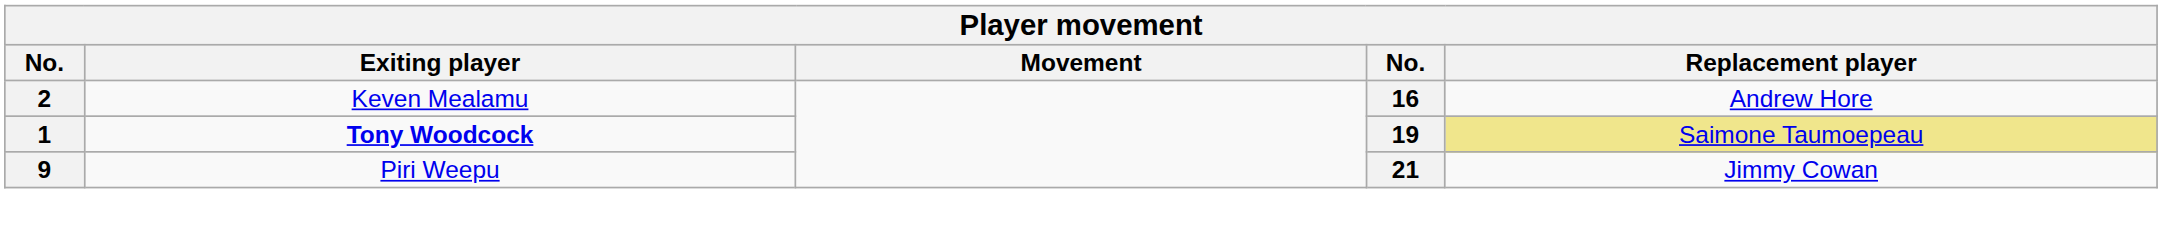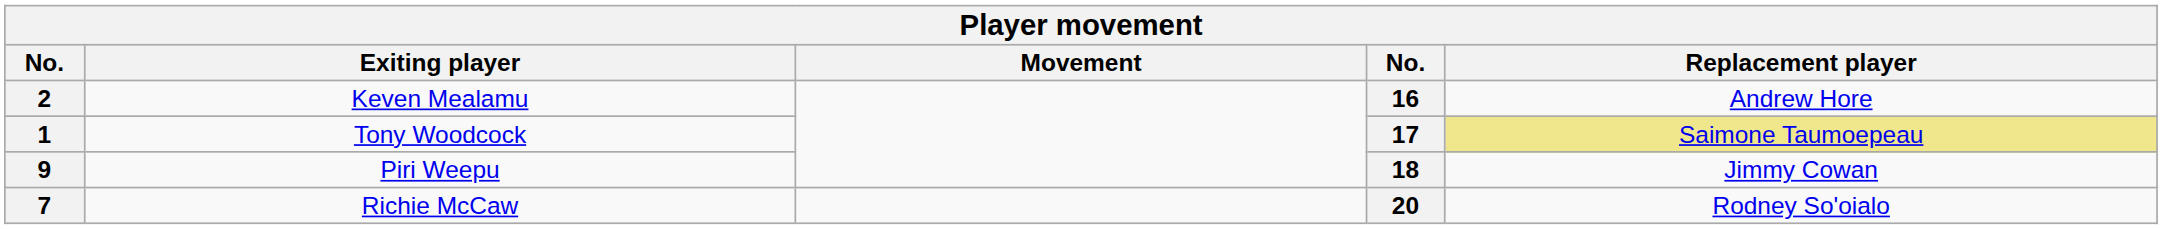1 | Exiting player: bold -> normal
1 | column 4: 19 -> 17
9 | column 4: 21 -> 18
+ row: 7 | Richie McCaw | 20 | Rodney So'oialo
